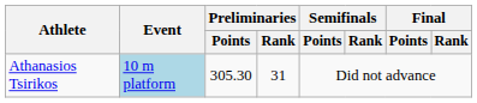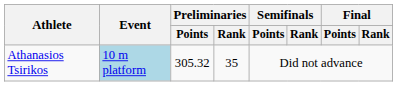Athanasios Tsirikos | Preliminaries / Points: 305.30 -> 305.32
Athanasios Tsirikos | Preliminaries / Rank: 31 -> 35
